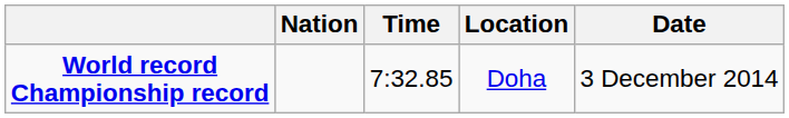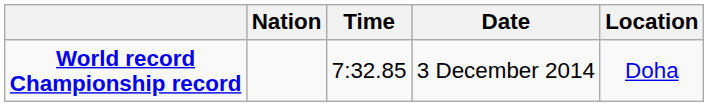columns swapped: Location <-> Date
